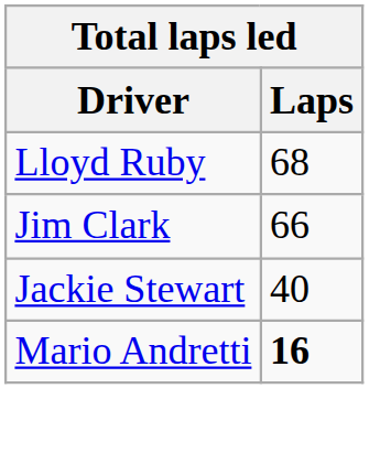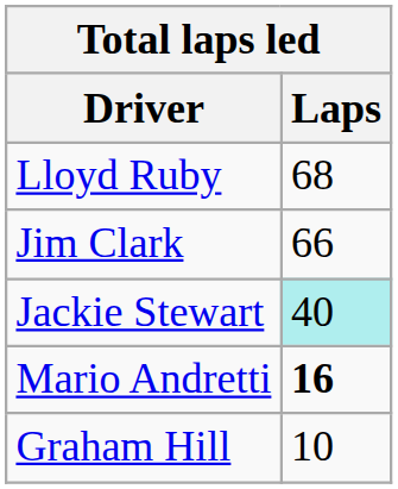Jackie Stewart | Laps: no background -> paleturquoise background
+ row: Graham Hill | 10
